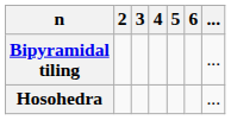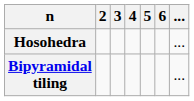rows swapped: Hosohedra <-> Bipyramidal tiling
